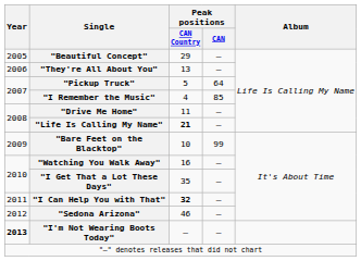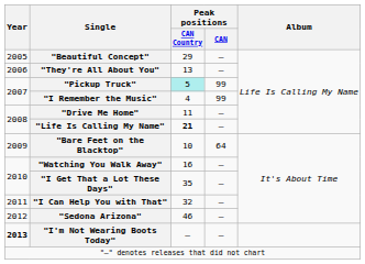"Pickup Truck" | Peak positions / CAN Country: no background -> paleturquoise background
"Pickup Truck" | Peak positions / CAN: 64 -> 99
"I Remember the Music" | Peak positions / CAN: 85 -> 99
"Bare Feet on the Blacktop" | Peak positions / CAN: 99 -> 64
"I Can Help You with That" | Peak positions / CAN Country: bold -> normal
